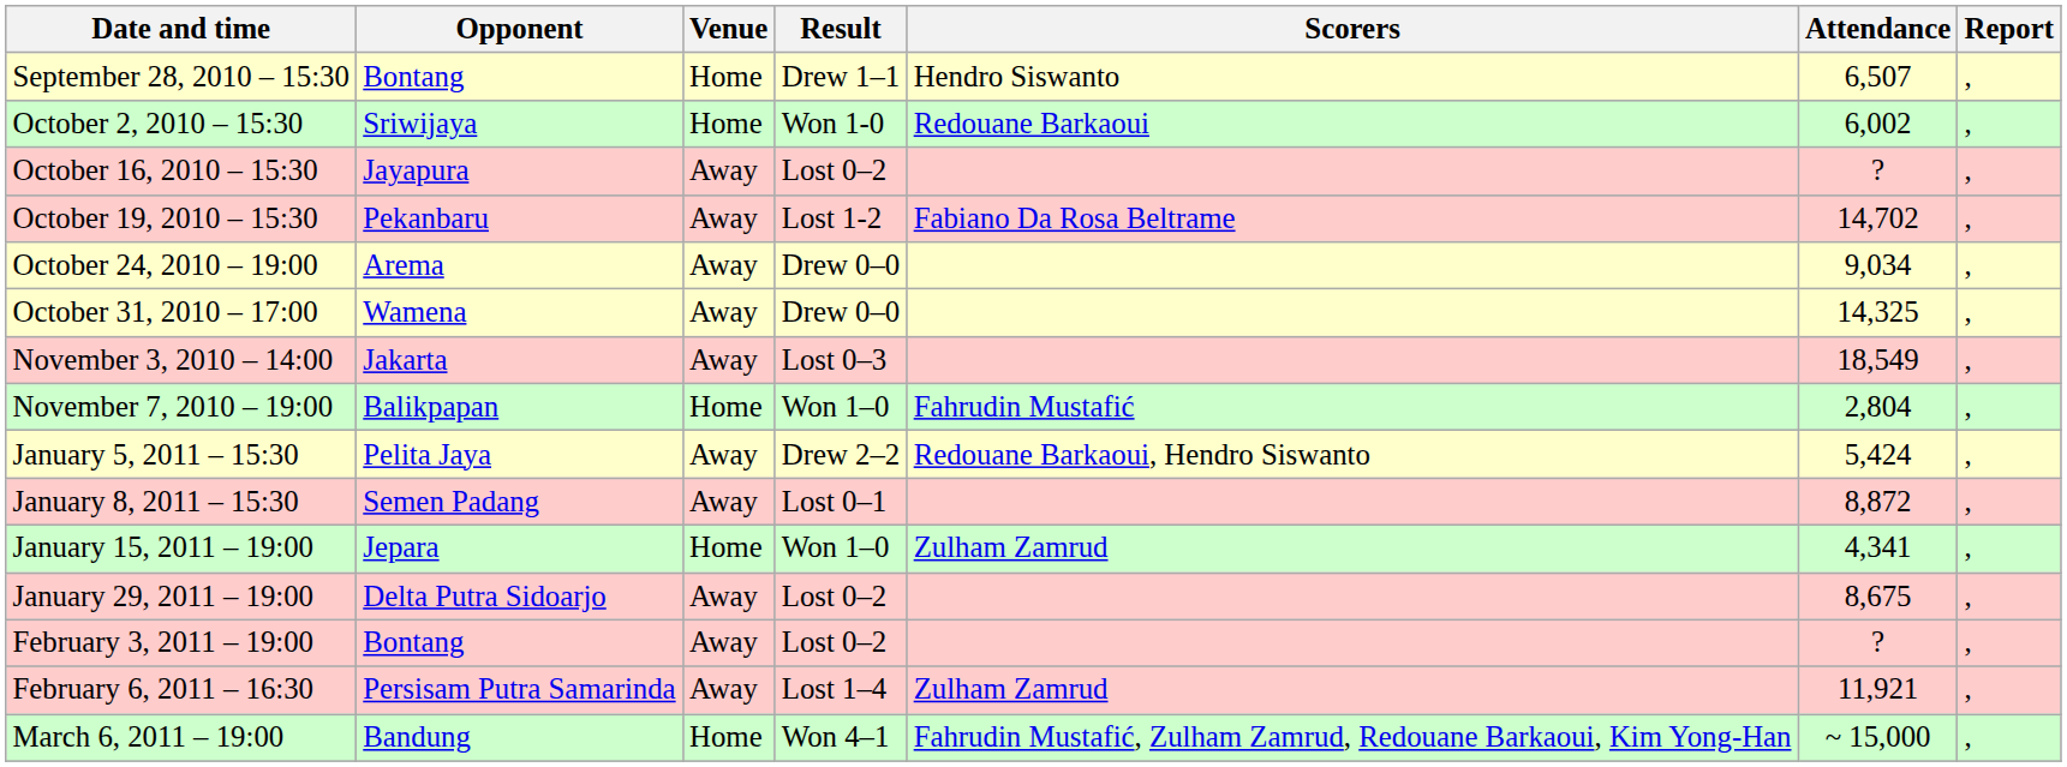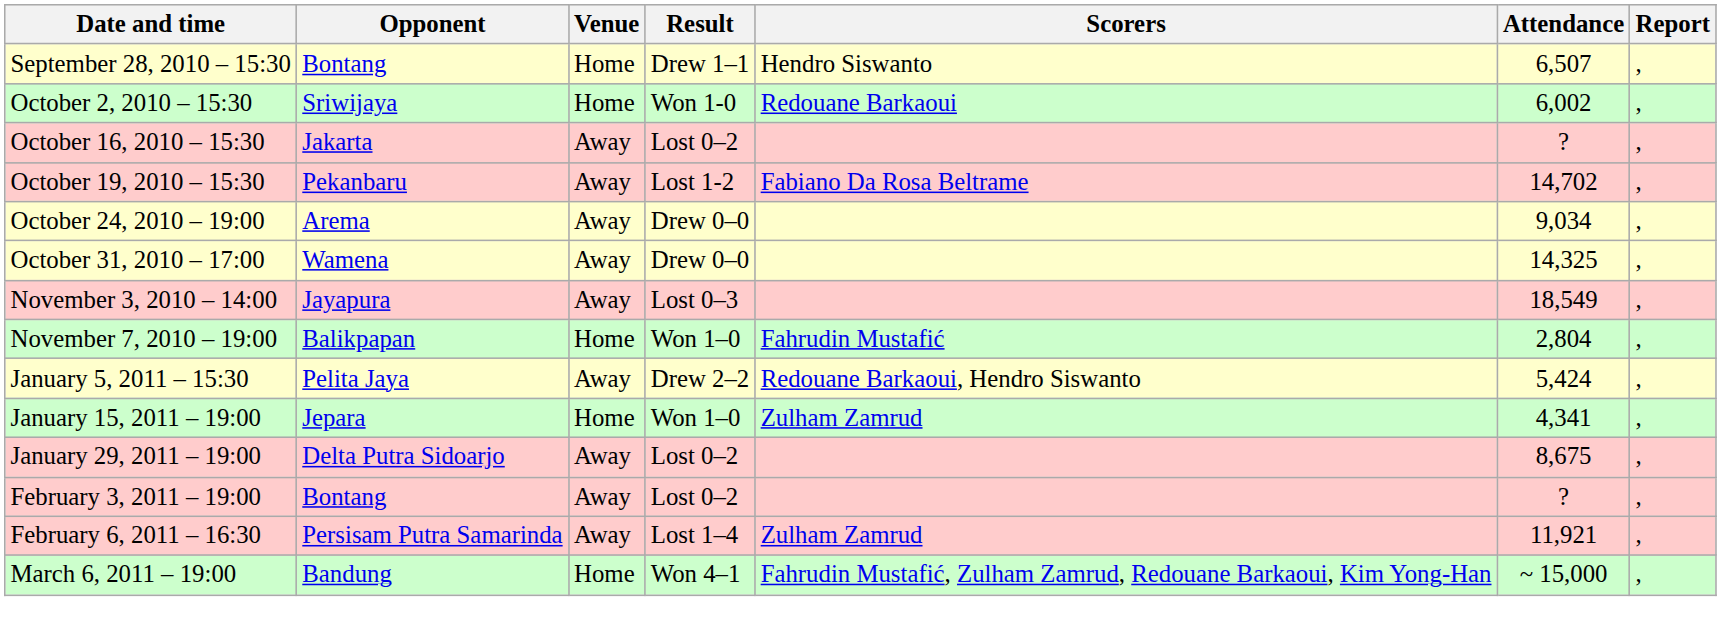October 16, 2010 – 15:30 | Opponent: Jayapura -> Jakarta
November 3, 2010 – 14:00 | Opponent: Jakarta -> Jayapura
- row: January 8, 2011 – 15:30 | Semen Padang | Away | Lost 0–1 | 8,872 | ,
